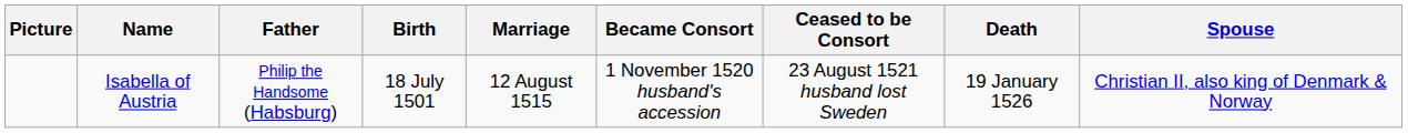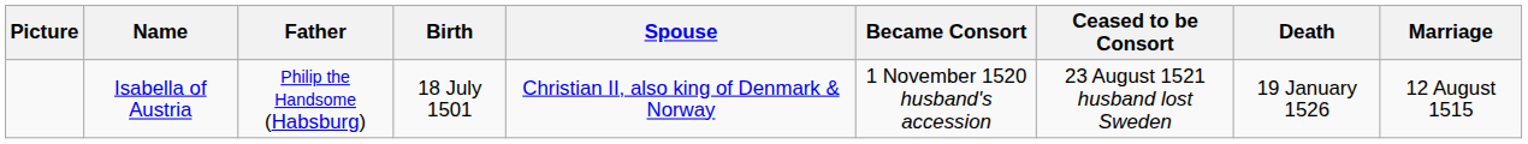columns swapped: Marriage <-> Spouse
